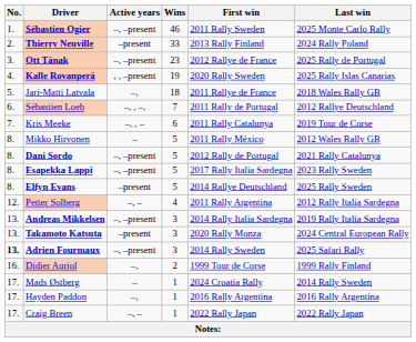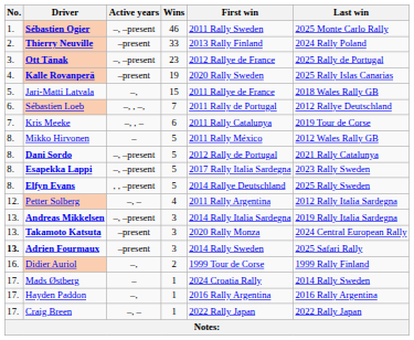Kalle Rovanperä | Active years: , , –present -> –present
Jari-Matti Latvala | Wins: 18 -> 15
Elfyn Evans | Active years: –present -> , , –present
Adrien Fourmaux | Active years: –, –present -> –present
